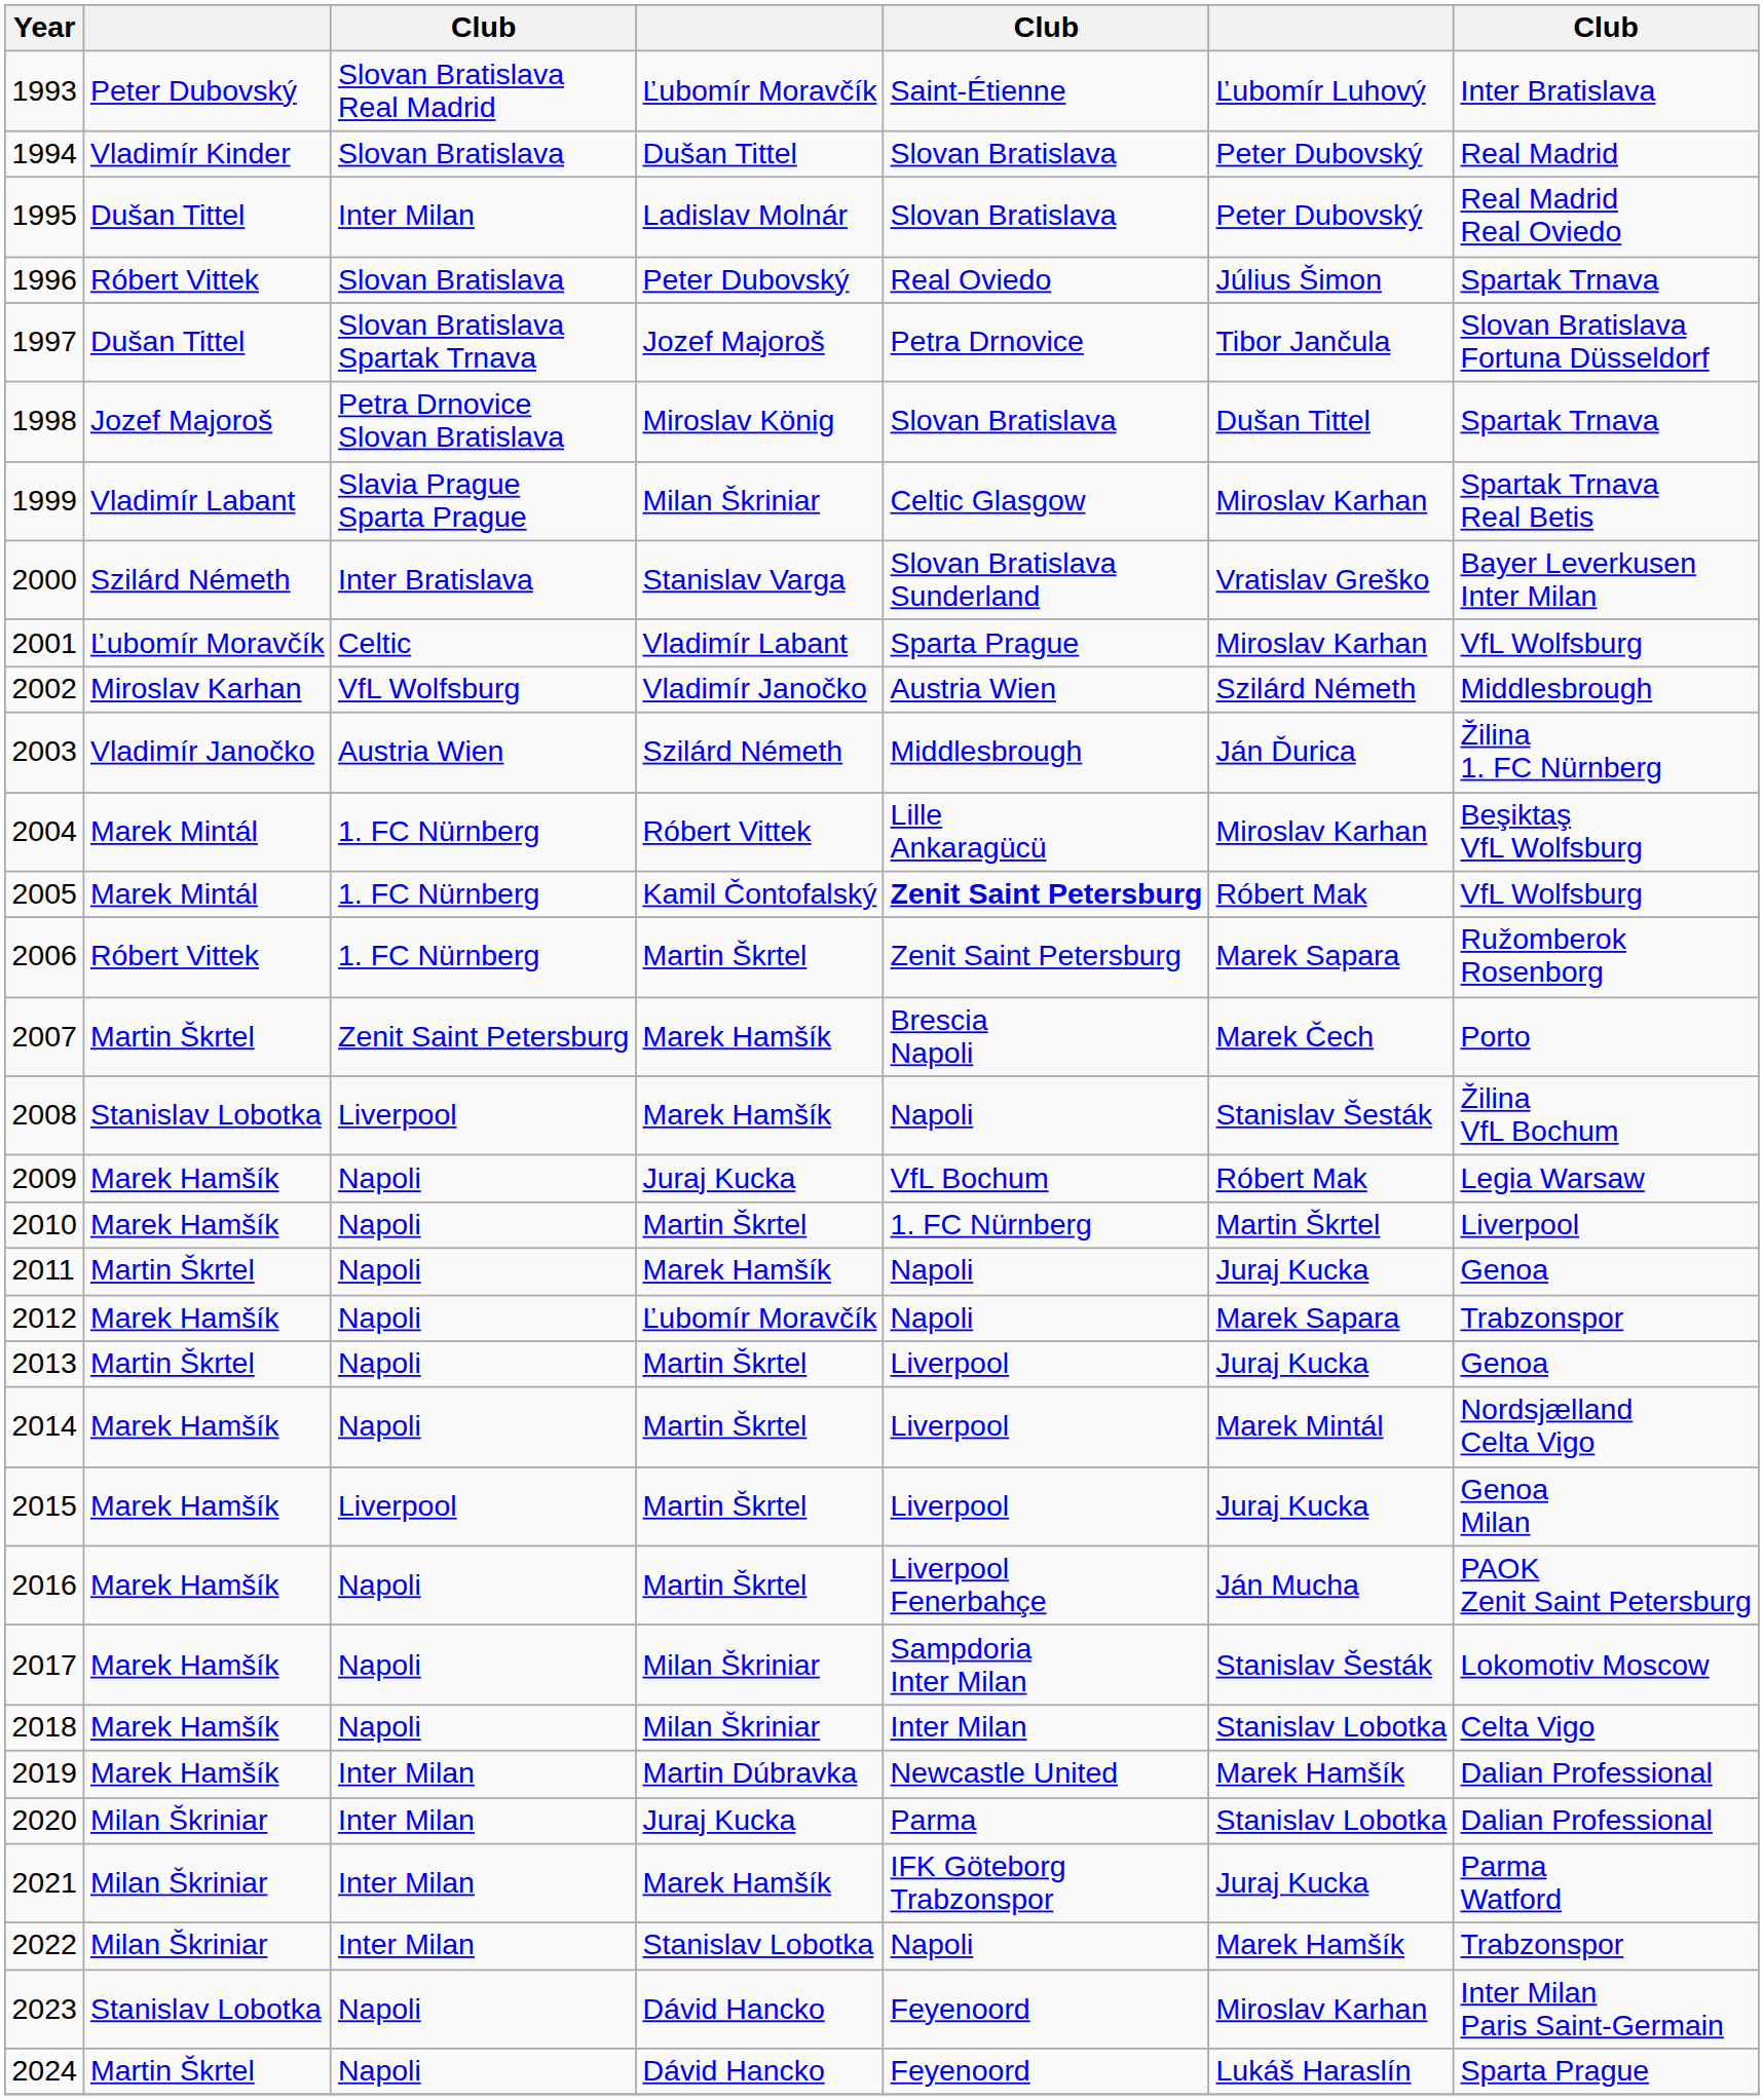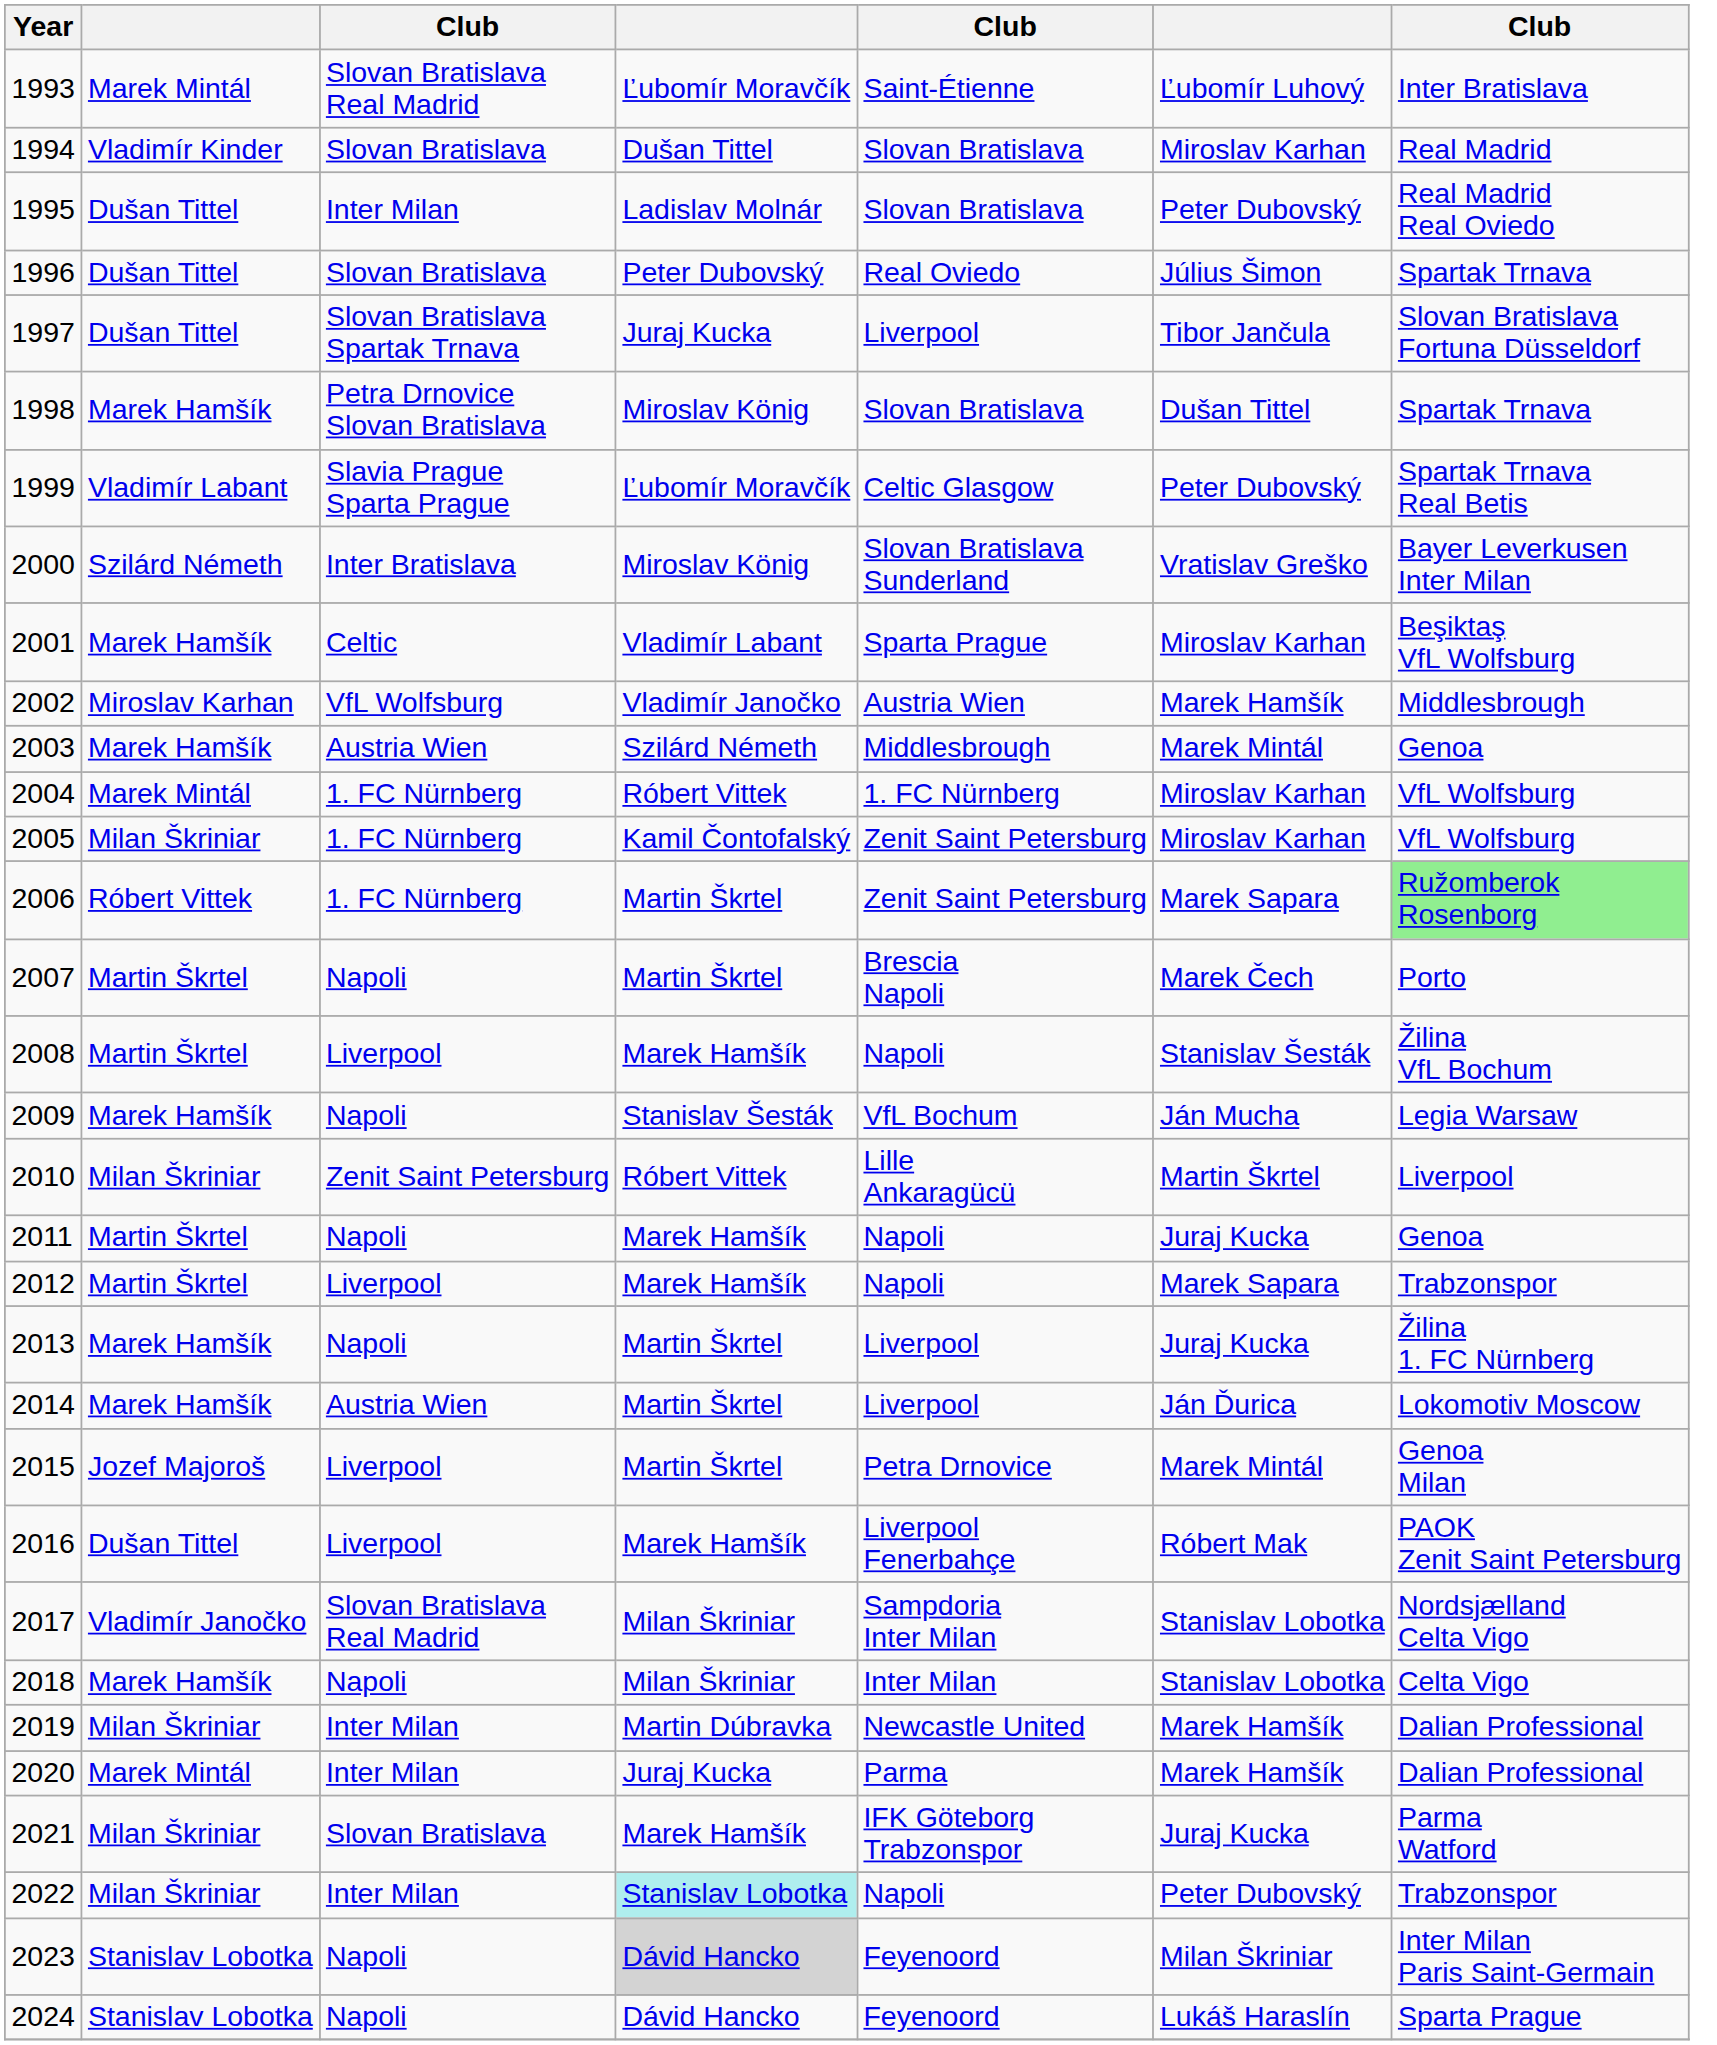1993 | column 2: Peter Dubovský -> Marek Mintál
1994 | column 6: Peter Dubovský -> Miroslav Karhan
1996 | column 2: Róbert Vittek -> Dušan Tittel
1997 | column 4: Jozef Majoroš -> Juraj Kucka
1997 | column 5: Petra Drnovice -> Liverpool
1998 | column 2: Jozef Majoroš -> Marek Hamšík
1999 | column 4: Milan Škriniar -> Ľubomír Moravčík
1999 | column 6: Miroslav Karhan -> Peter Dubovský
2000 | column 4: Stanislav Varga -> Miroslav König
2001 | column 2: Ľubomír Moravčík -> Marek Hamšík
2001 | column 7: VfL Wolfsburg -> Beşiktaş VfL Wolfsburg
2002 | column 6: Szilárd Németh -> Marek Hamšík
2003 | column 2: Vladimír Janočko -> Marek Hamšík
2003 | column 6: Ján Ďurica -> Marek Mintál
2003 | column 7: Žilina 1. FC Nürnberg -> Genoa
2004 | column 5: Lille Ankaragücü -> 1. FC Nürnberg
2004 | column 7: Beşiktaş VfL Wolfsburg -> VfL Wolfsburg
2005 | column 2: Marek Mintál -> Milan Škriniar
2005 | column 5: bold -> normal
2005 | column 6: Róbert Mak -> Miroslav Karhan
2006 | column 7: no background -> lightgreen background
2007 | column 3: Zenit Saint Petersburg -> Napoli
2007 | column 4: Marek Hamšík -> Martin Škrtel
2008 | column 2: Stanislav Lobotka -> Martin Škrtel
2009 | column 4: Juraj Kucka -> Stanislav Šesták
2009 | column 6: Róbert Mak -> Ján Mucha
2010 | column 2: Marek Hamšík -> Milan Škriniar
2010 | column 3: Napoli -> Zenit Saint Petersburg
2010 | column 4: Martin Škrtel -> Róbert Vittek
2010 | column 5: 1. FC Nürnberg -> Lille Ankaragücü
2012 | column 2: Marek Hamšík -> Martin Škrtel
2012 | column 3: Napoli -> Liverpool
2012 | column 4: Ľubomír Moravčík -> Marek Hamšík
2013 | column 2: Martin Škrtel -> Marek Hamšík
2013 | column 7: Genoa -> Žilina 1. FC Nürnberg
2014 | column 3: Napoli -> Austria Wien
2014 | column 6: Marek Mintál -> Ján Ďurica
2014 | column 7: Nordsjælland Celta Vigo -> Lokomotiv Moscow
2015 | column 2: Marek Hamšík -> Jozef Majoroš
2015 | column 5: Liverpool -> Petra Drnovice
2015 | column 6: Juraj Kucka -> Marek Mintál
2016 | column 2: Marek Hamšík -> Dušan Tittel
2016 | column 3: Napoli -> Liverpool
2016 | column 4: Martin Škrtel -> Marek Hamšík
2016 | column 6: Ján Mucha -> Róbert Mak
2017 | column 2: Marek Hamšík -> Vladimír Janočko
2017 | column 3: Napoli -> Slovan Bratislava Real Madrid
2017 | column 6: Stanislav Šesták -> Stanislav Lobotka
2017 | column 7: Lokomotiv Moscow -> Nordsjælland Celta Vigo
2019 | column 2: Marek Hamšík -> Milan Škriniar
2020 | column 2: Milan Škriniar -> Marek Mintál
2020 | column 6: Stanislav Lobotka -> Marek Hamšík
2021 | column 3: Inter Milan -> Slovan Bratislava
2022 | column 4: no background -> paleturquoise background
2022 | column 6: Marek Hamšík -> Peter Dubovský
2023 | column 4: no background -> lightgrey background
2023 | column 6: Miroslav Karhan -> Milan Škriniar
2024 | column 2: Martin Škrtel -> Stanislav Lobotka
